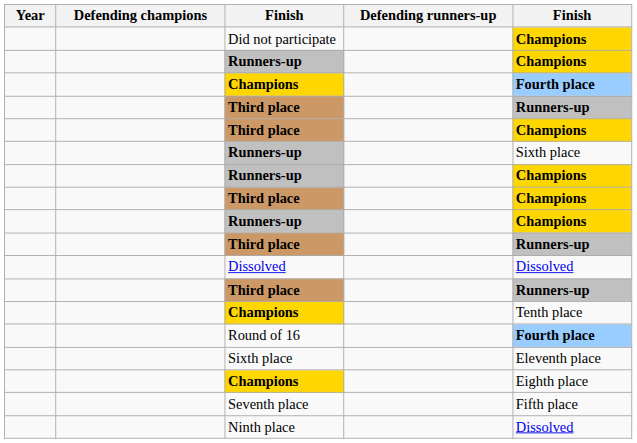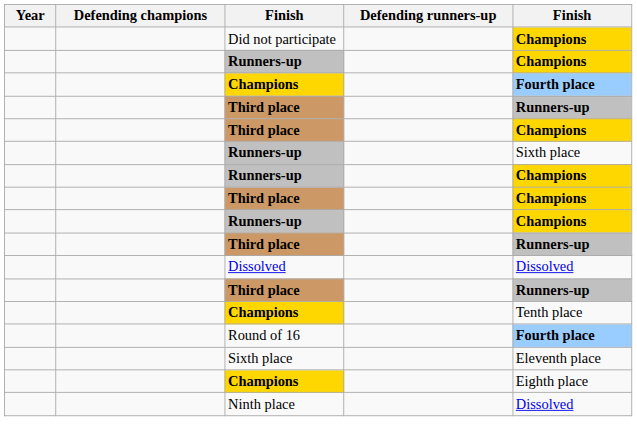- row: Seventh place | Fifth place
